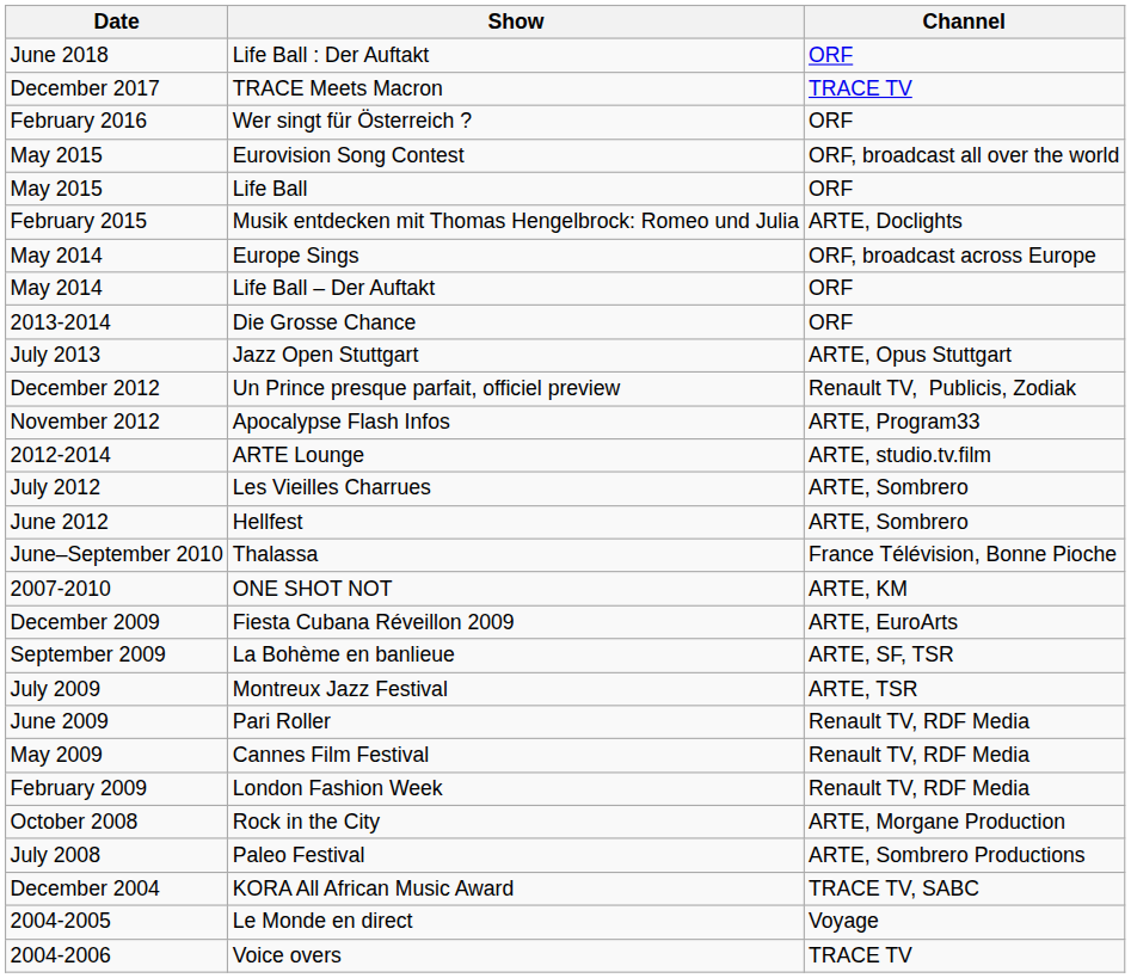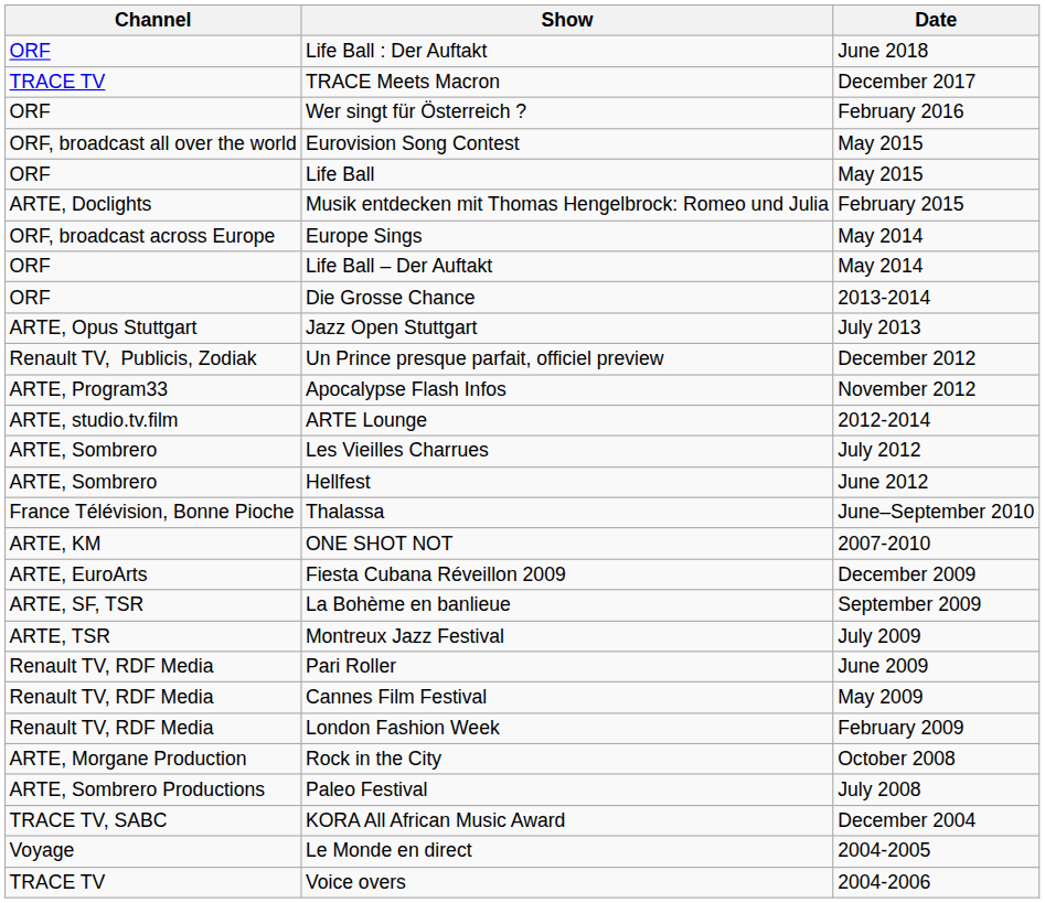columns swapped: Date <-> Channel
